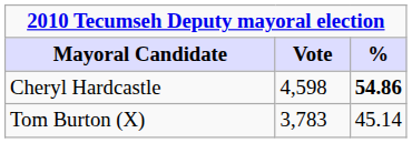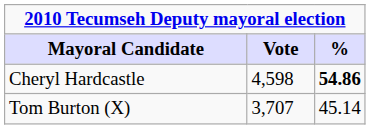Tom Burton (X) | Vote: 3,783 -> 3,707
